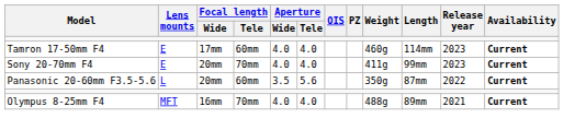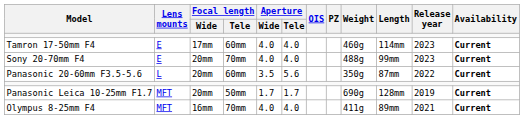Sony 20-70mm F4 | Weight: 411g -> 488g
+ row: Panasonic Leica 10-25mm F1.7 | MFT | 20mm | 50mm | 1.7 | 1.7 | 690g | 128mm | 2019 | Current
Olympus 8-25mm F4 | Weight: 488g -> 411g
